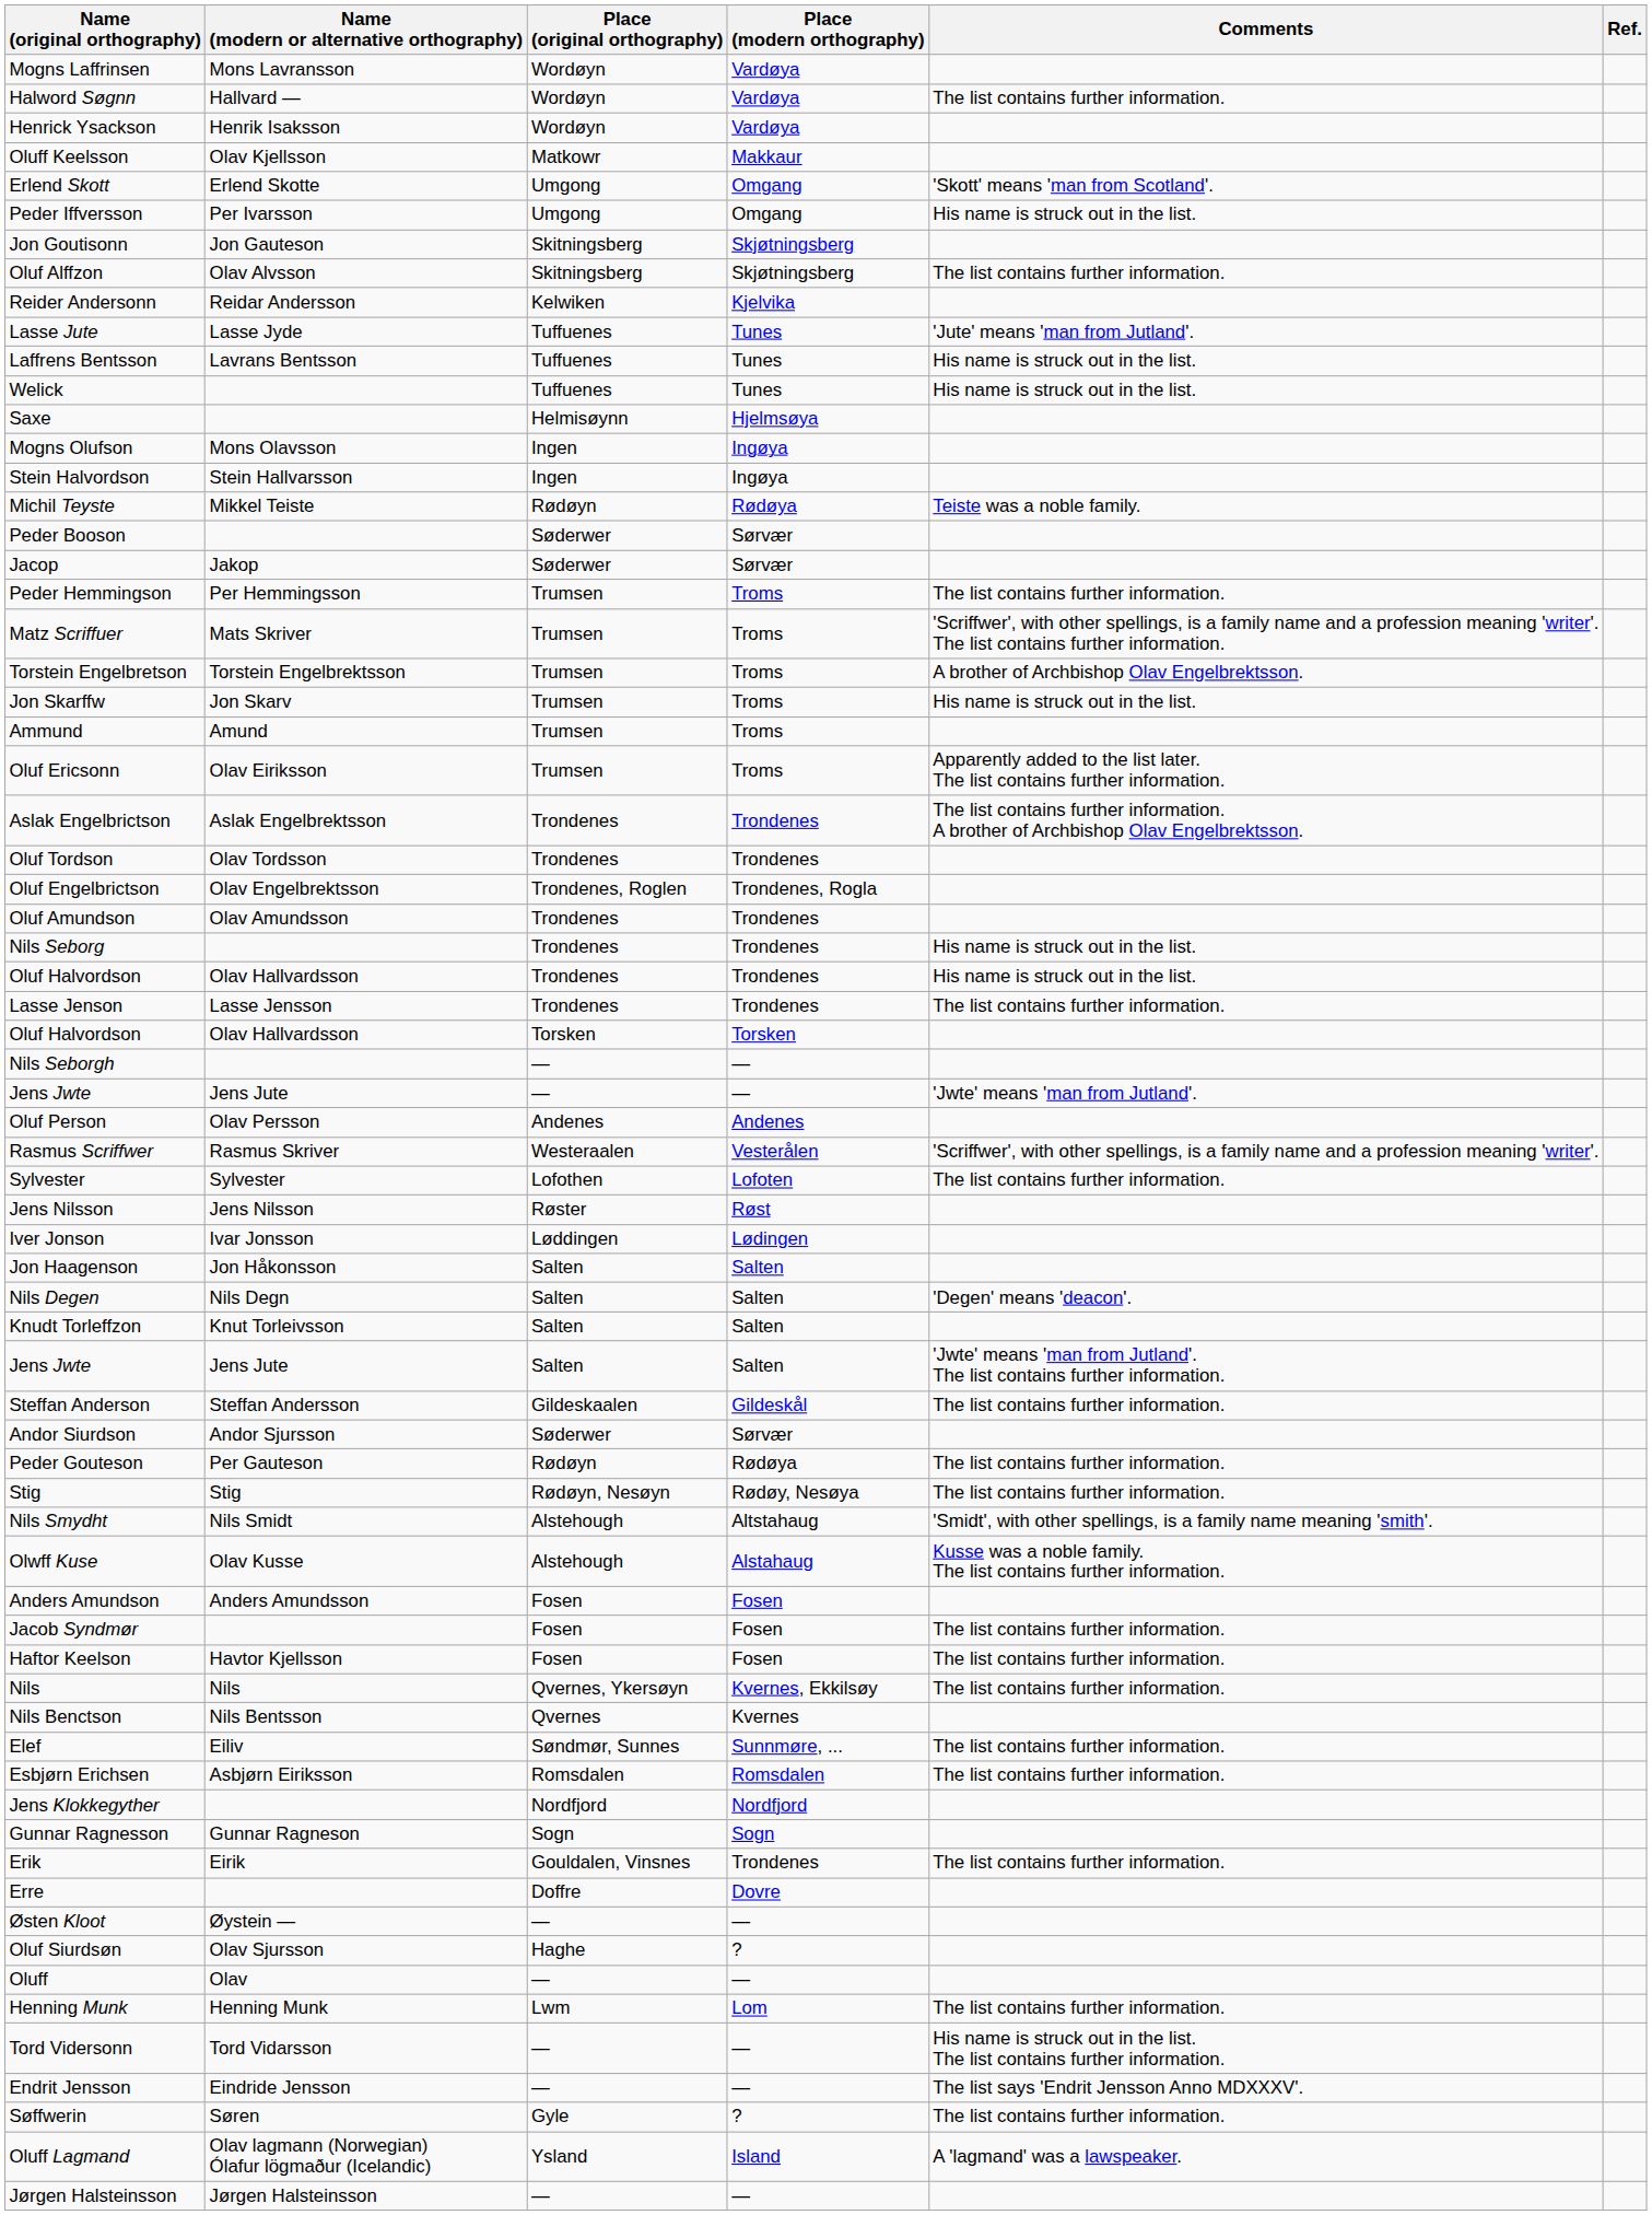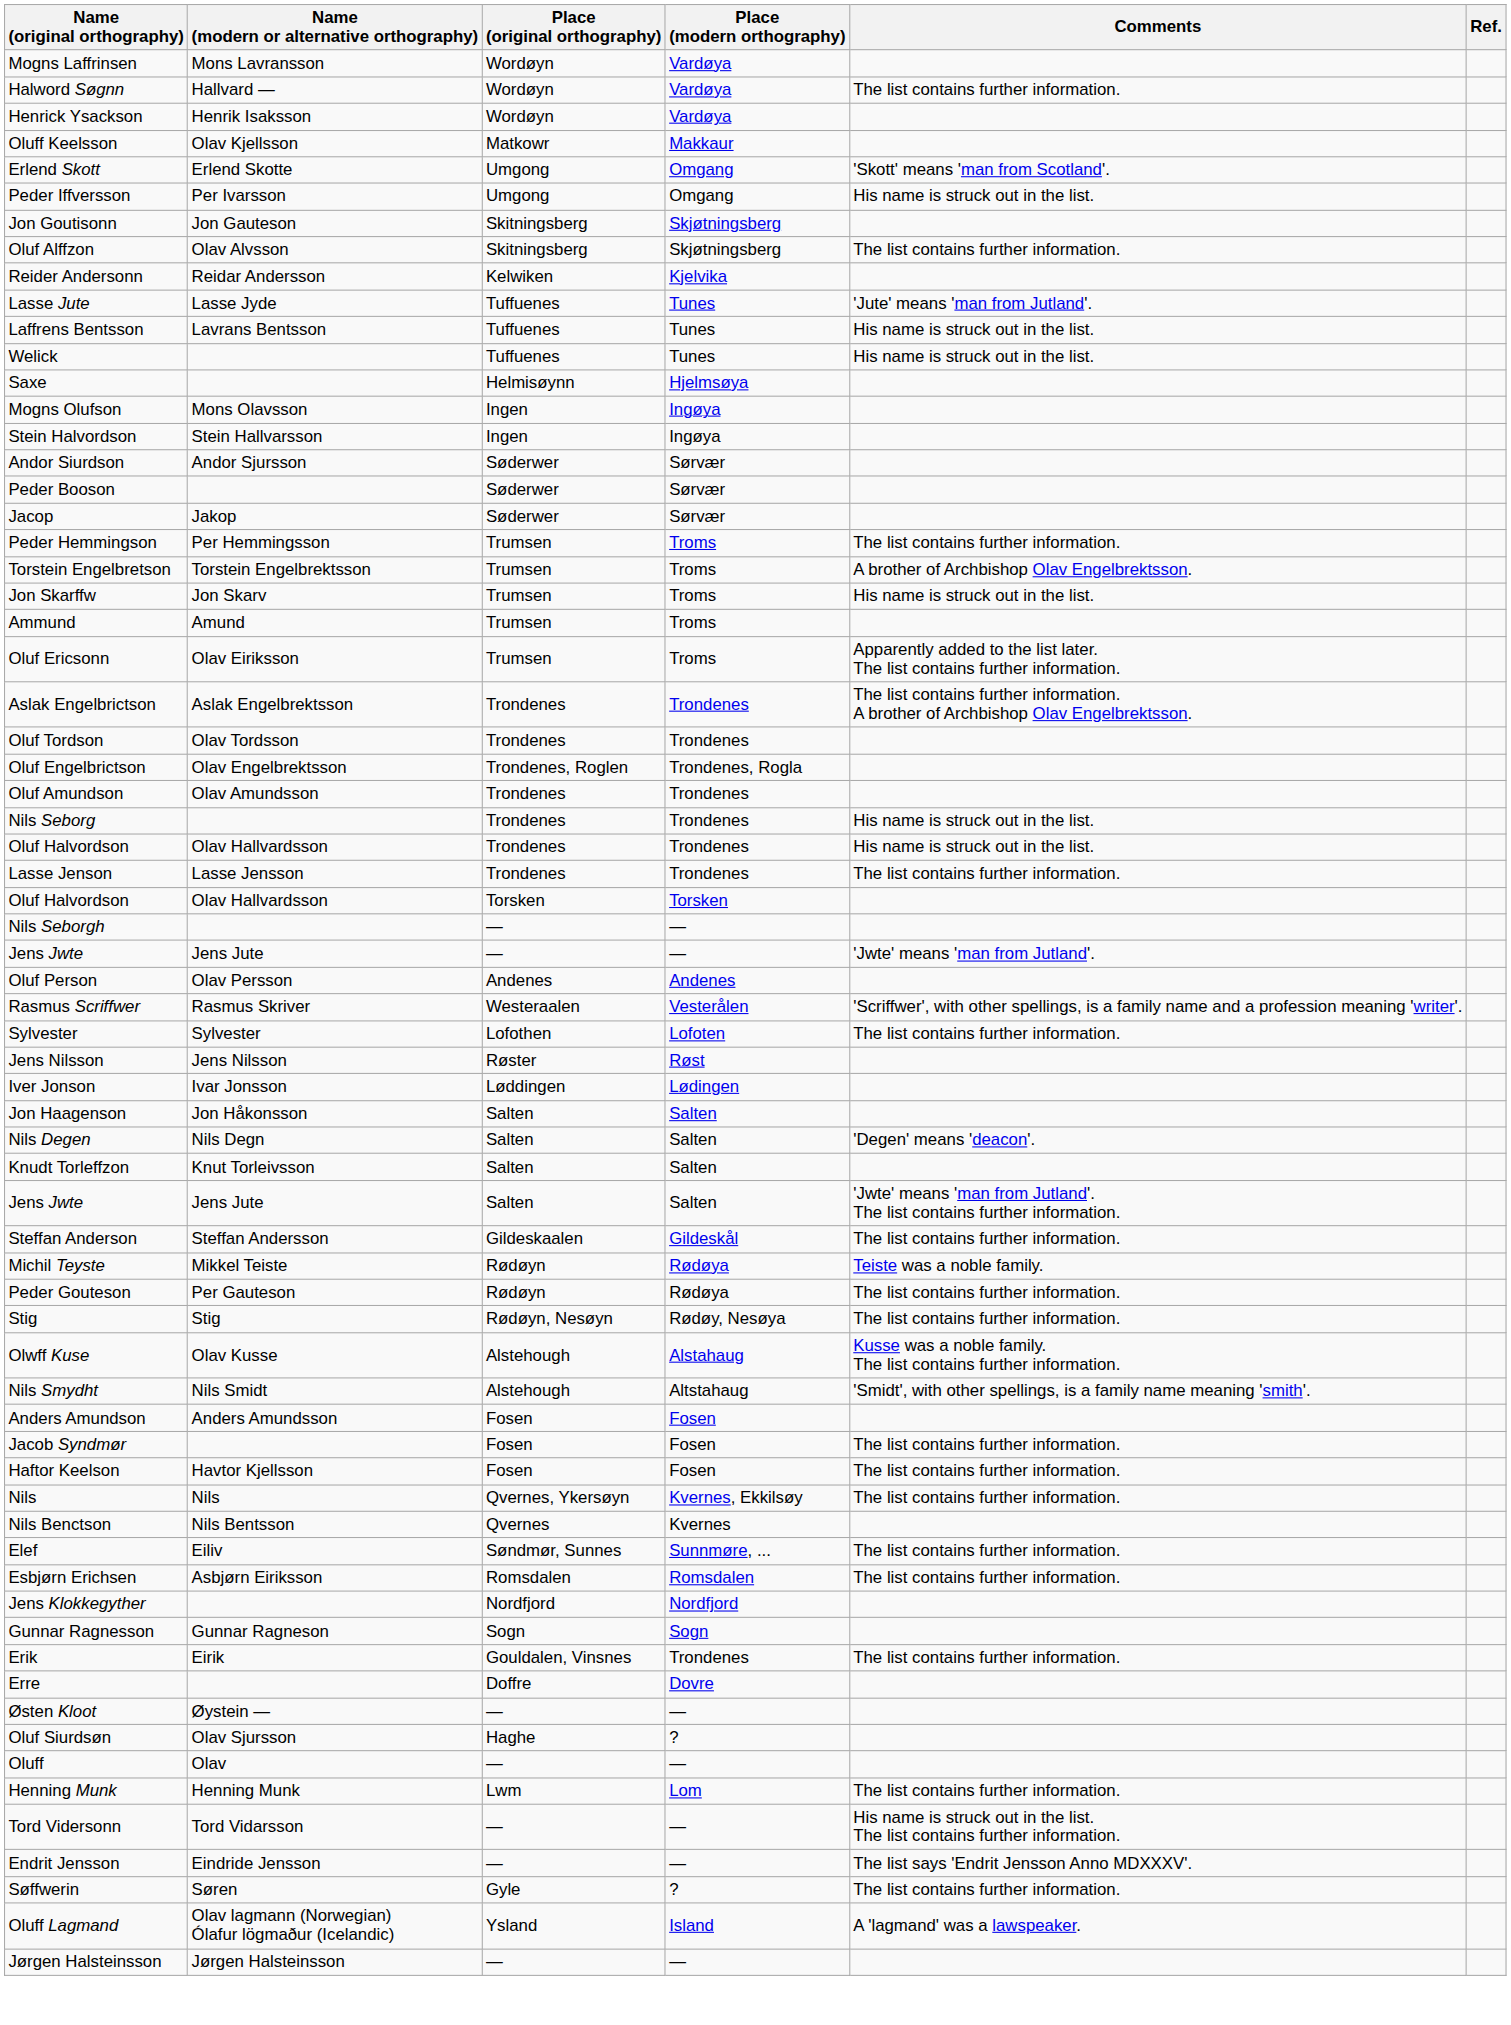rows swapped: Andor Siurdson <-> Michil Teyste
- row: Matz Scriffuer | Mats Skriver | Trumsen | Troms | 'Scriffwer', with other spellings, is a family name and a profession meaning 'writer'. The list contains further information.
rows swapped: Olwff Kuse <-> Nils Smydht
